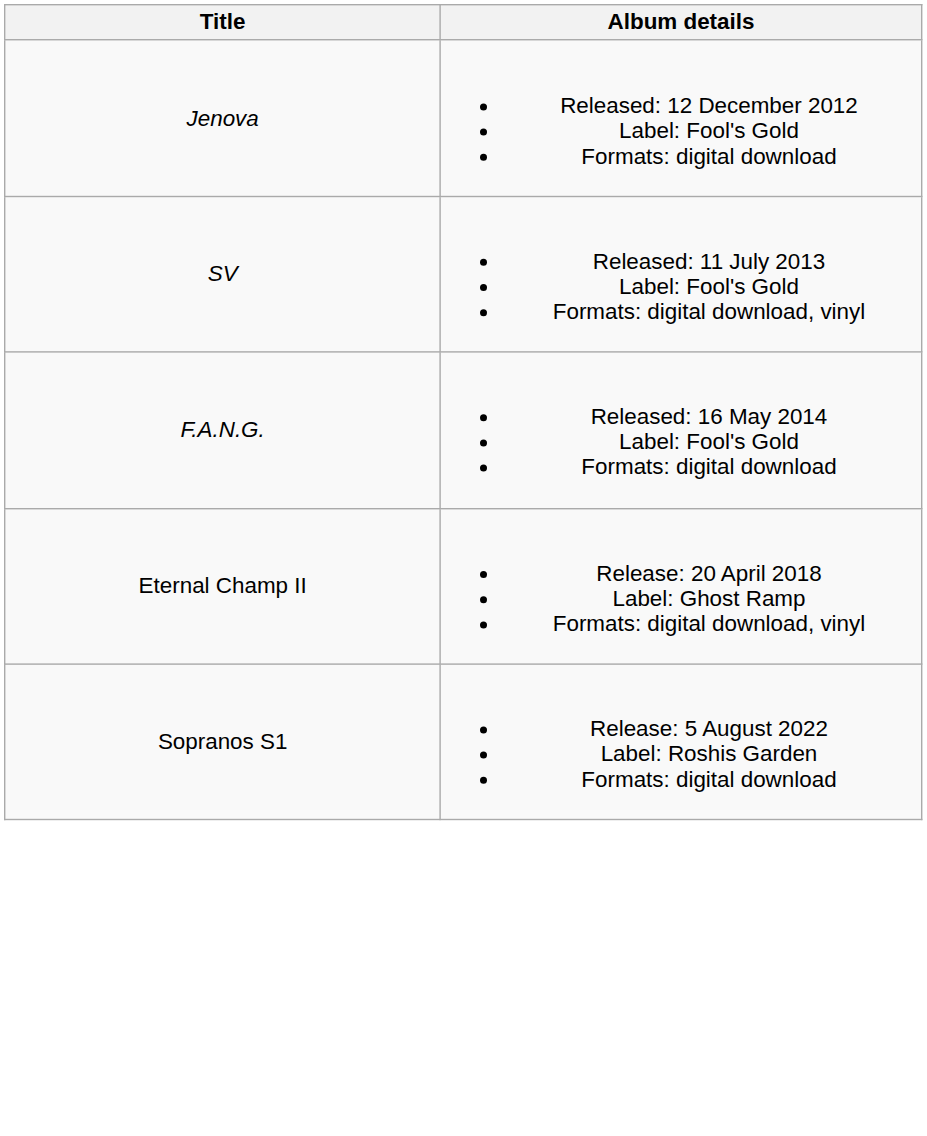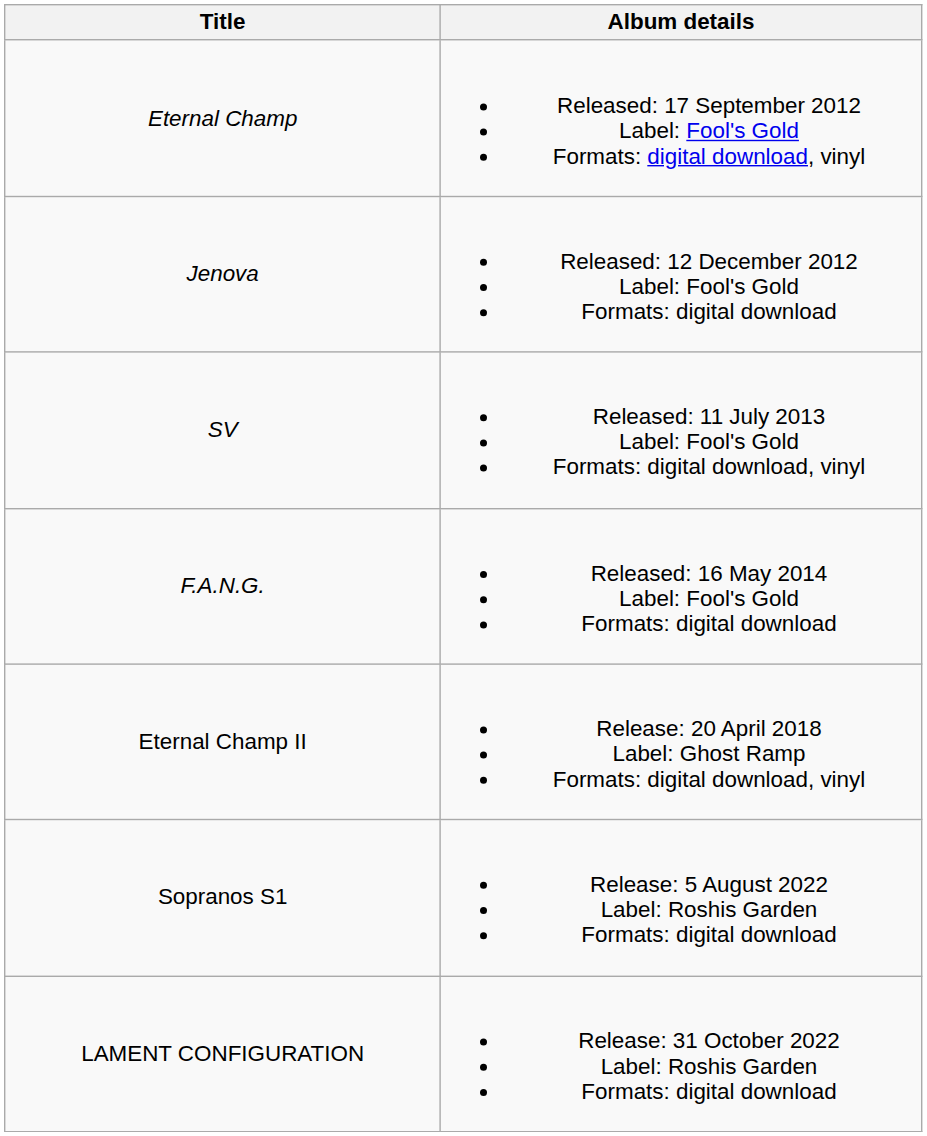+ row: Eternal Champ | Released: 17 September 2012 Label: Fool's Gold Formats: digital download, vinyl
+ row: LAMENT CONFIGURATION | Release: 31 October 2022 Label: Roshis Garden Formats: digital download
